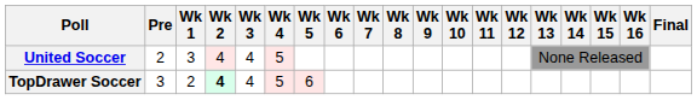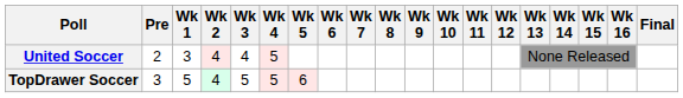TopDrawer Soccer | Wk 1: 2 -> 5
TopDrawer Soccer | Wk 2: bold -> normal
TopDrawer Soccer | Wk 3: 4 -> 5
